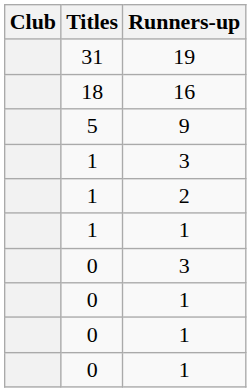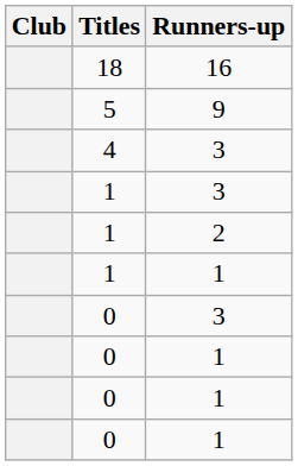- row: 31 | 19
+ row: 4 | 3
